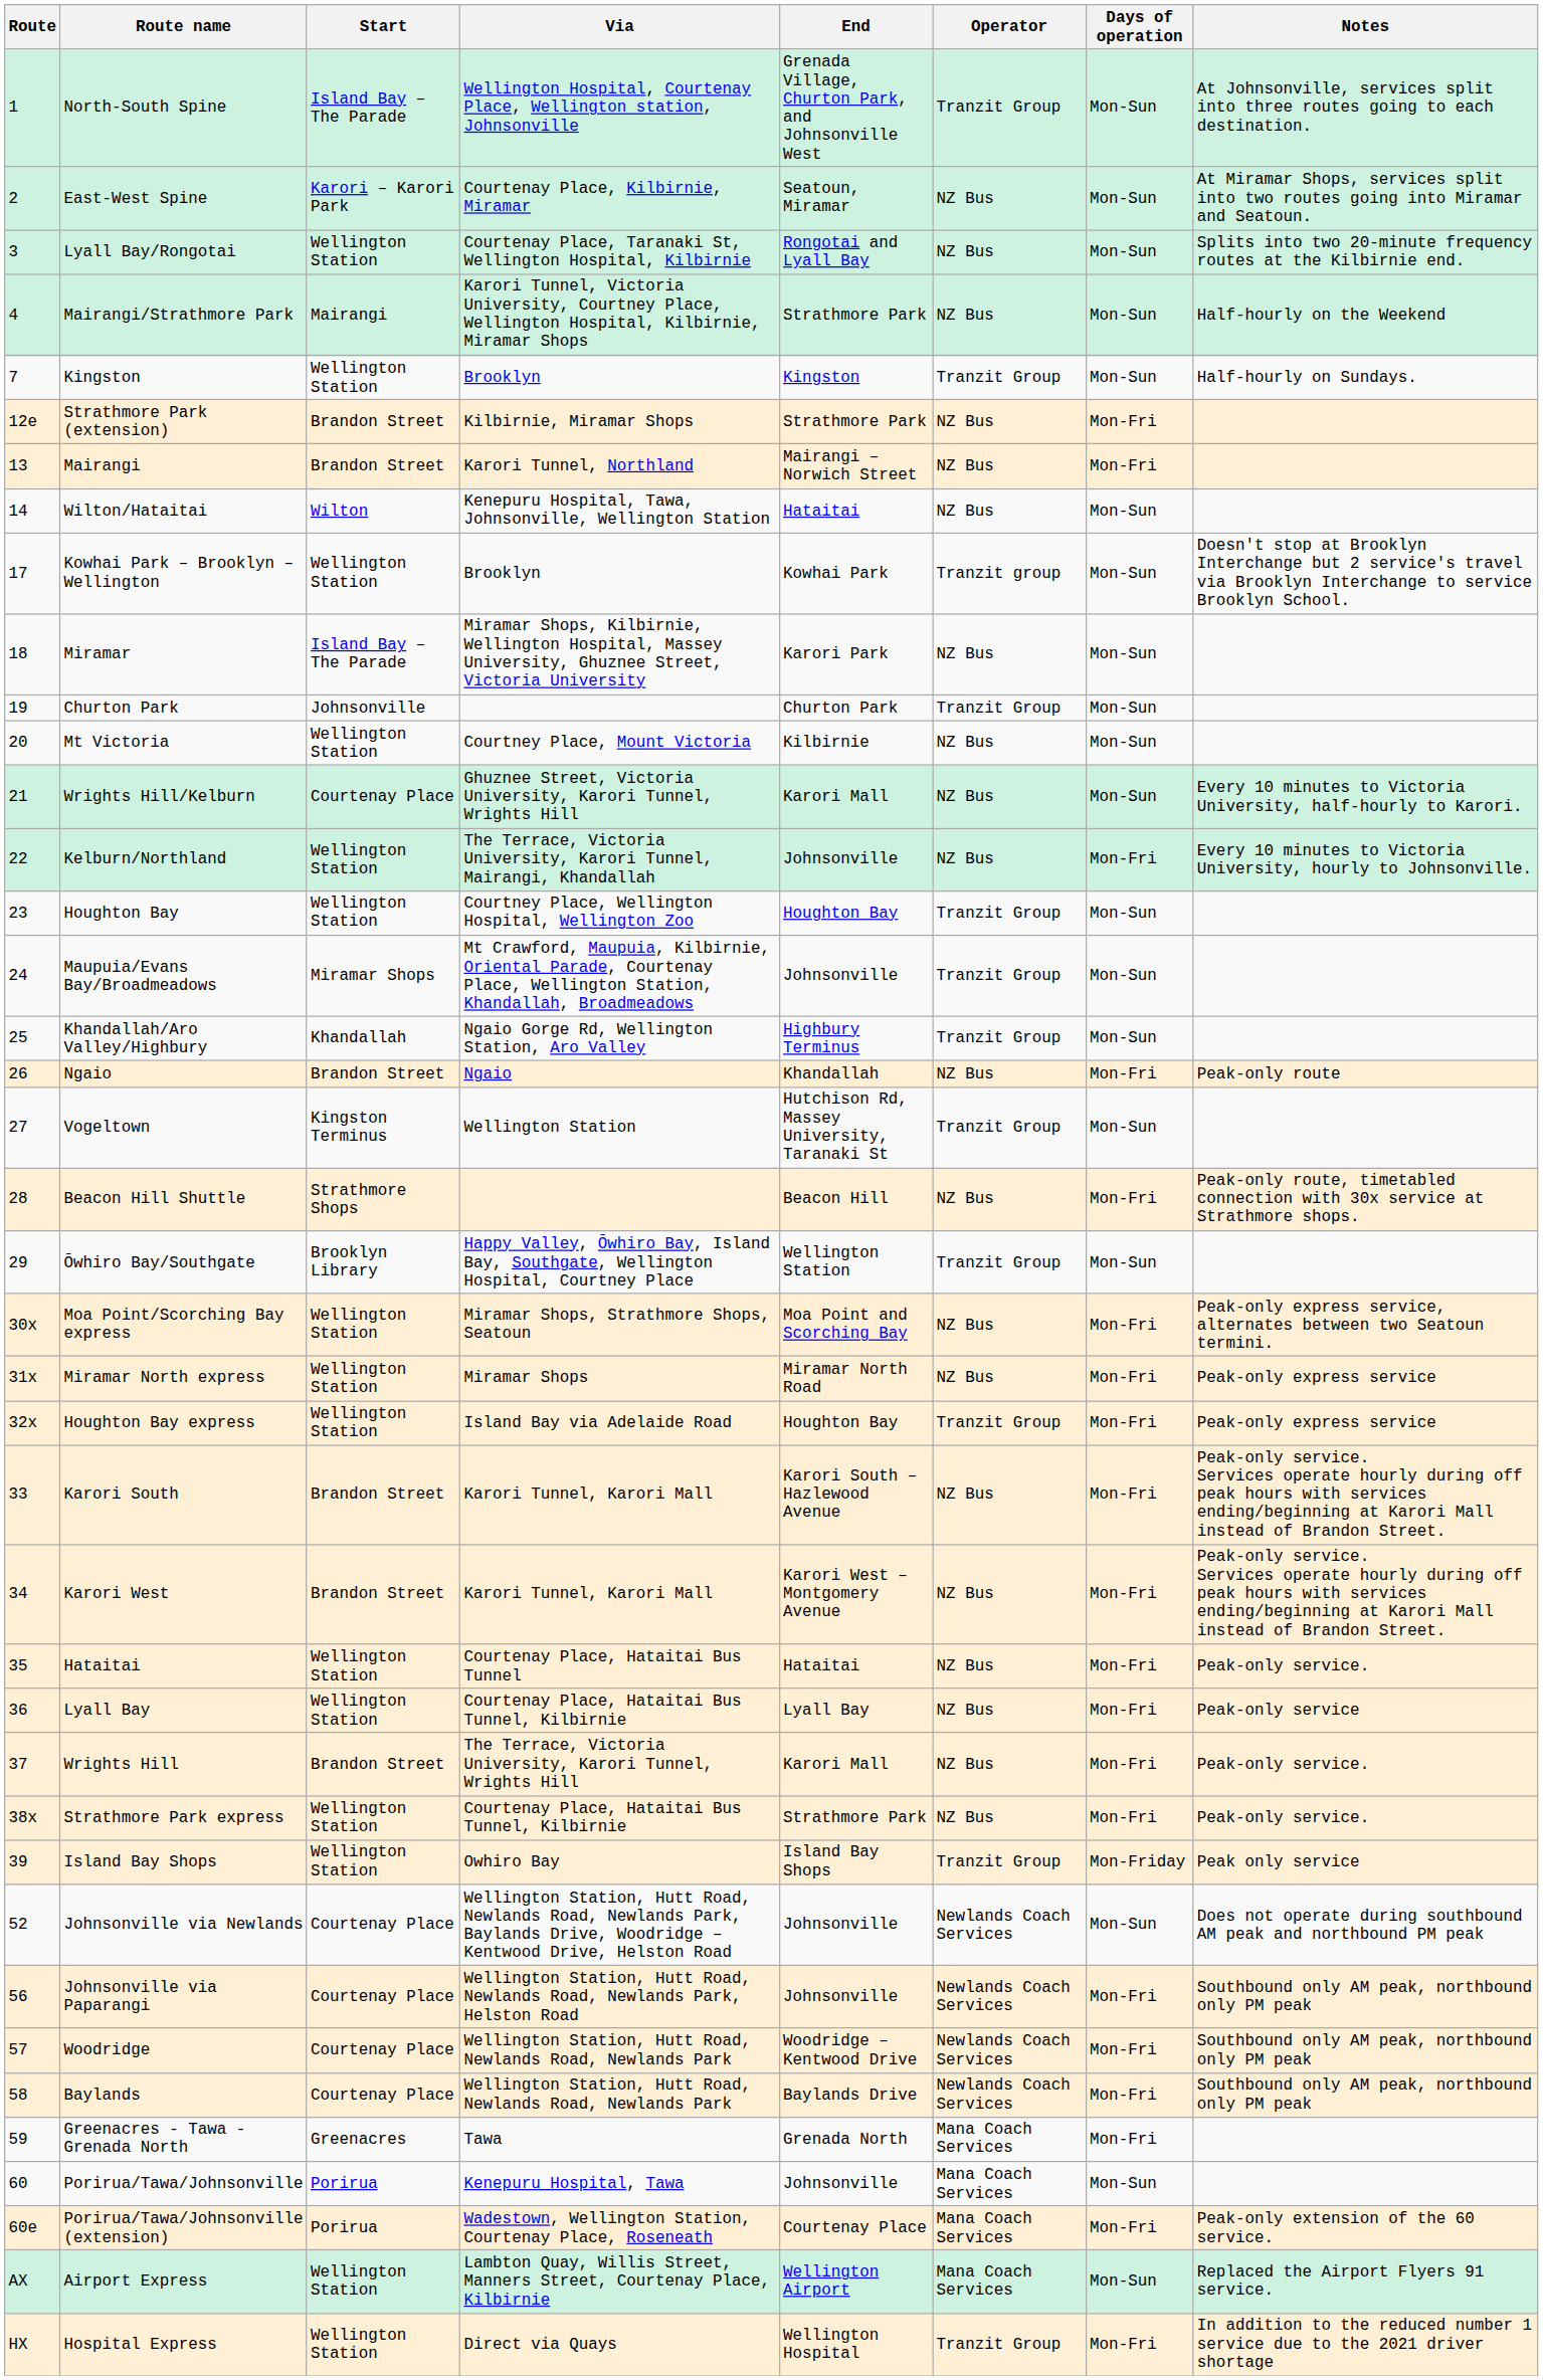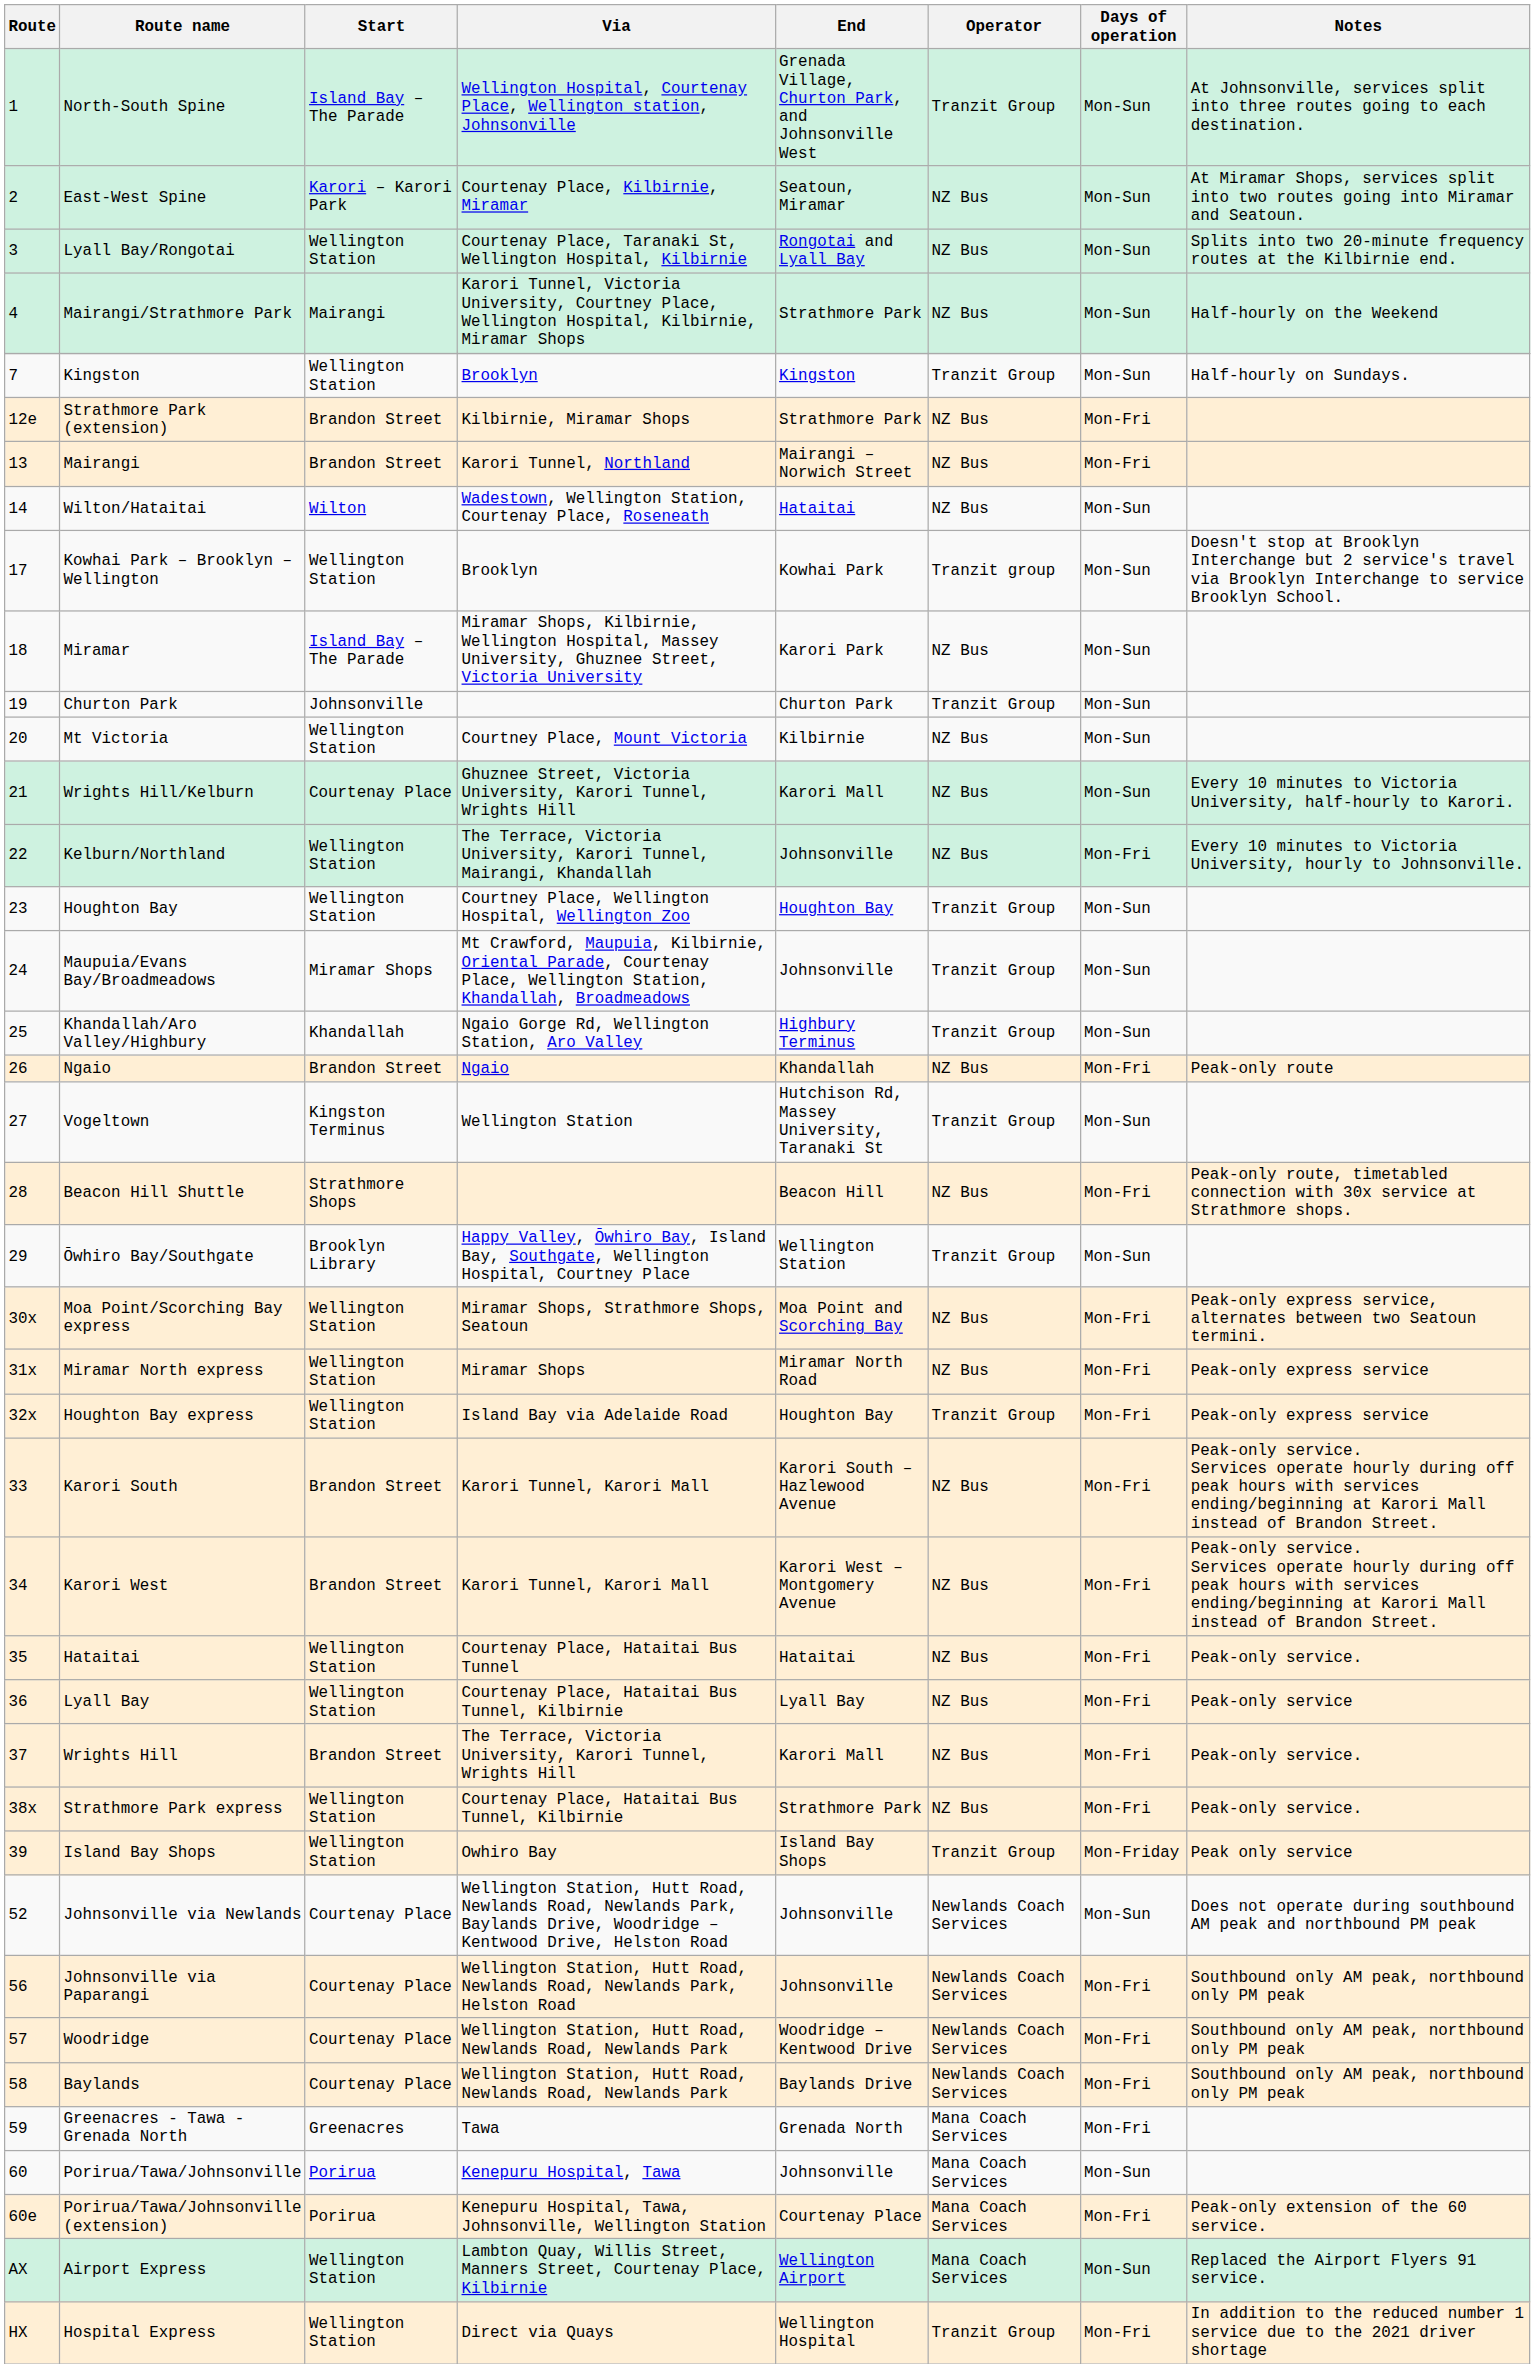Wilton/Hataitai | Via: Kenepuru Hospital, Tawa, Johnsonville, Wellington Station -> Wadestown, Wellington Station, Courtenay Place, Roseneath
Porirua/Tawa/Johnsonville (extension) | Via: Wadestown, Wellington Station, Courtenay Place, Roseneath -> Kenepuru Hospital, Tawa, Johnsonville, Wellington Station
